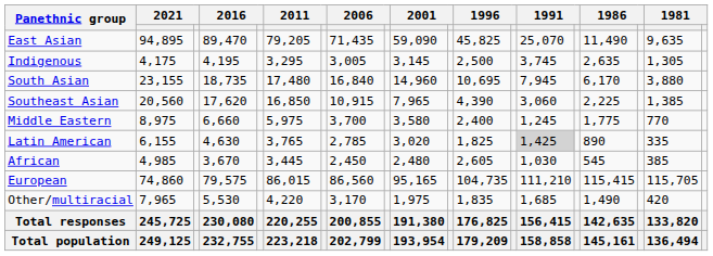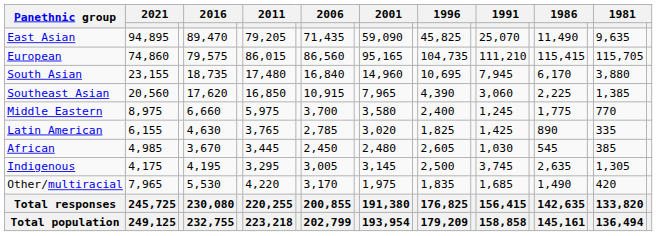rows swapped: European <-> Indigenous
Latin American | column 14: lightgrey background -> no background
